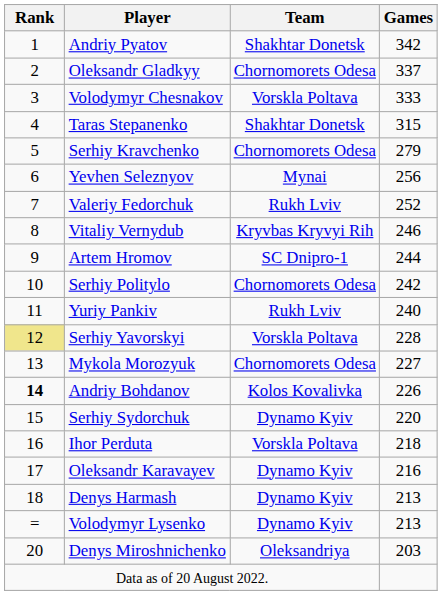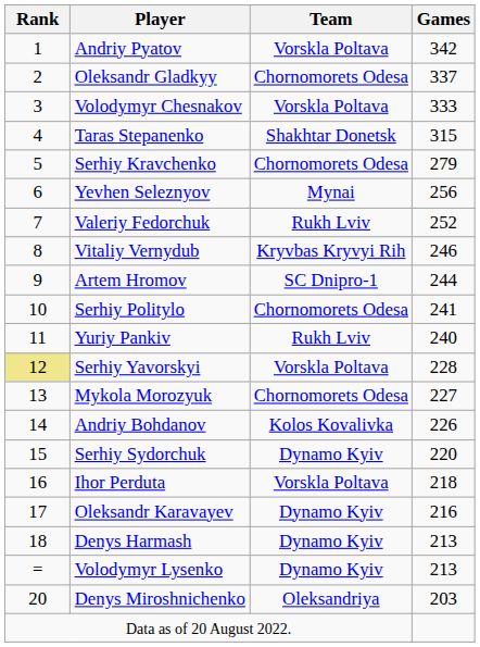Andriy Pyatov | Team: Shakhtar Donetsk -> Vorskla Poltava
Serhiy Politylo | Games: 242 -> 241
Andriy Bohdanov | Rank: bold -> normal
